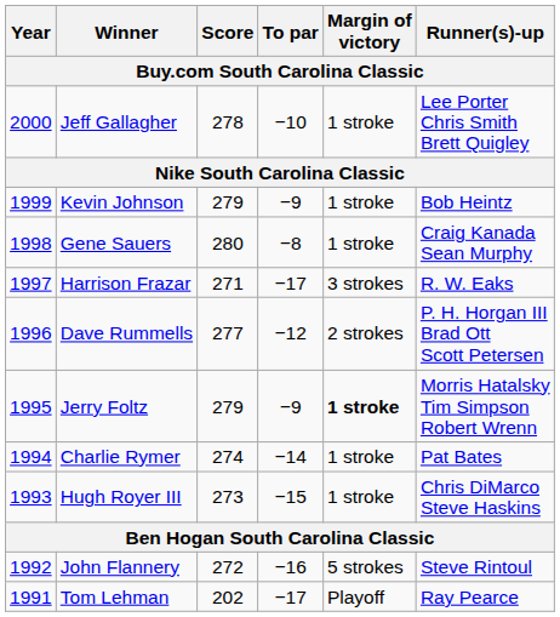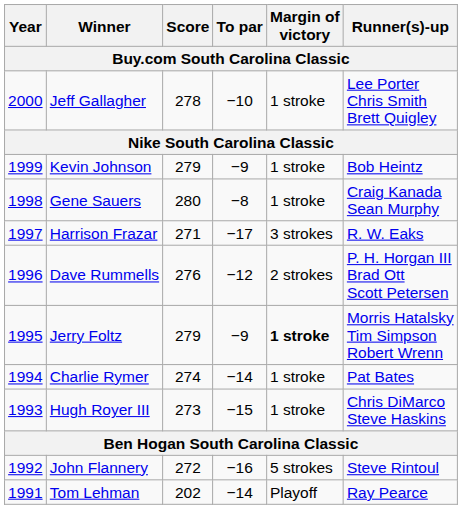Dave Rummells | Score: 277 -> 276
Tom Lehman | To par: −17 -> −14
